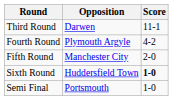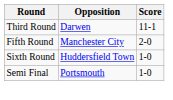- row: Fourth Round | Plymouth Argyle | 4-2
Sixth Round | Score: bold -> normal
